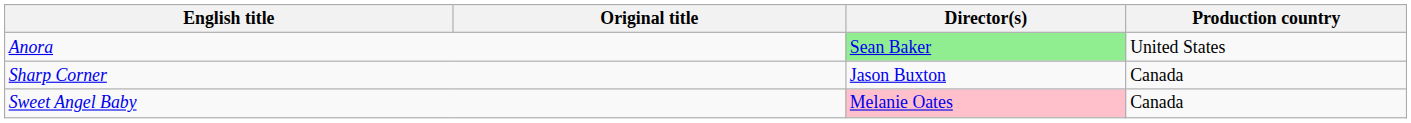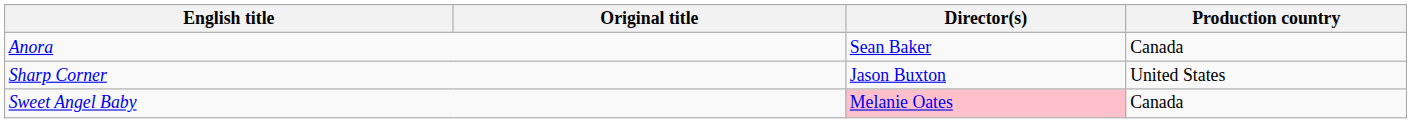Anora | Director(s): lightgreen background -> no background
Anora | Production country: United States -> Canada
Sharp Corner | Production country: Canada -> United States
